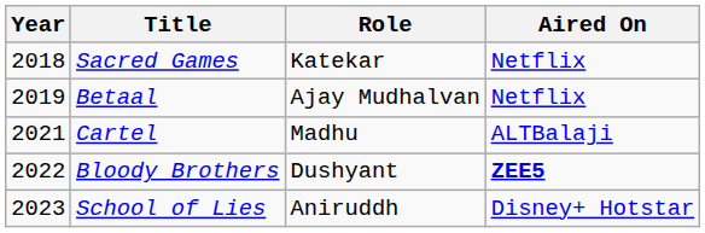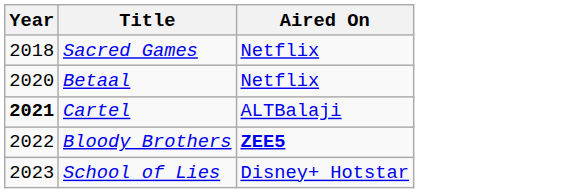- column: Role | Katekar | Ajay Mudhalvan | Madhu | Dushyant | Aniruddh
Betaal | Year: 2019 -> 2020
Cartel | Year: normal -> bold
